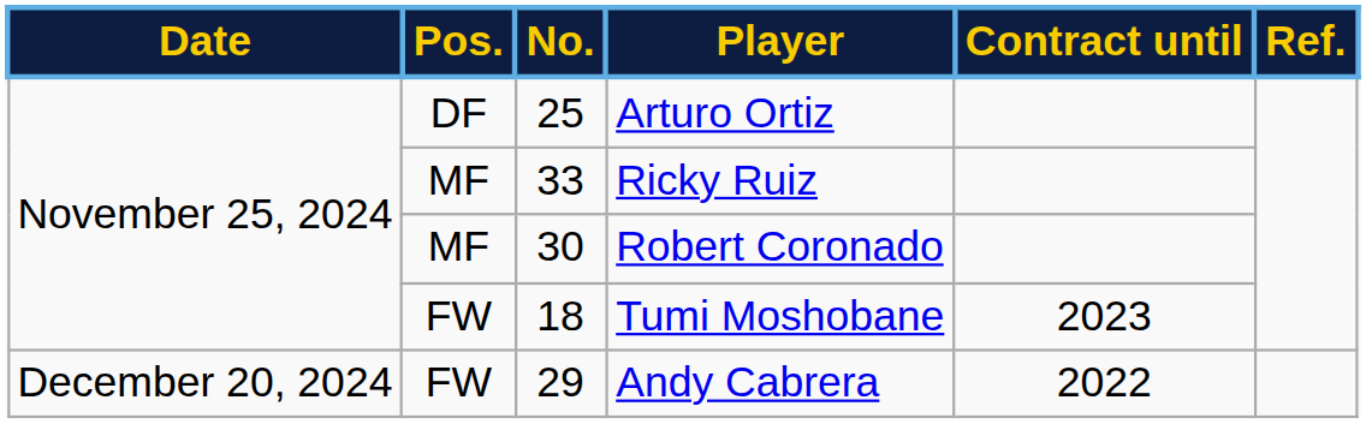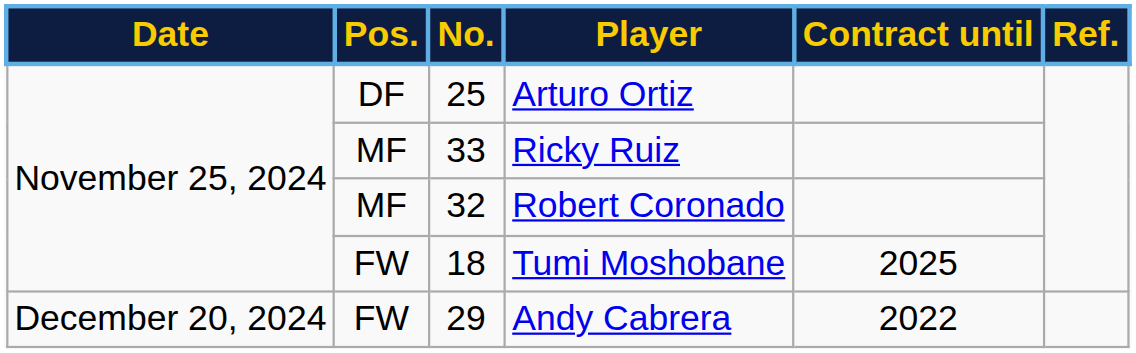Robert Coronado | No.: 30 -> 32
Tumi Moshobane | Contract until: 2023 -> 2025
